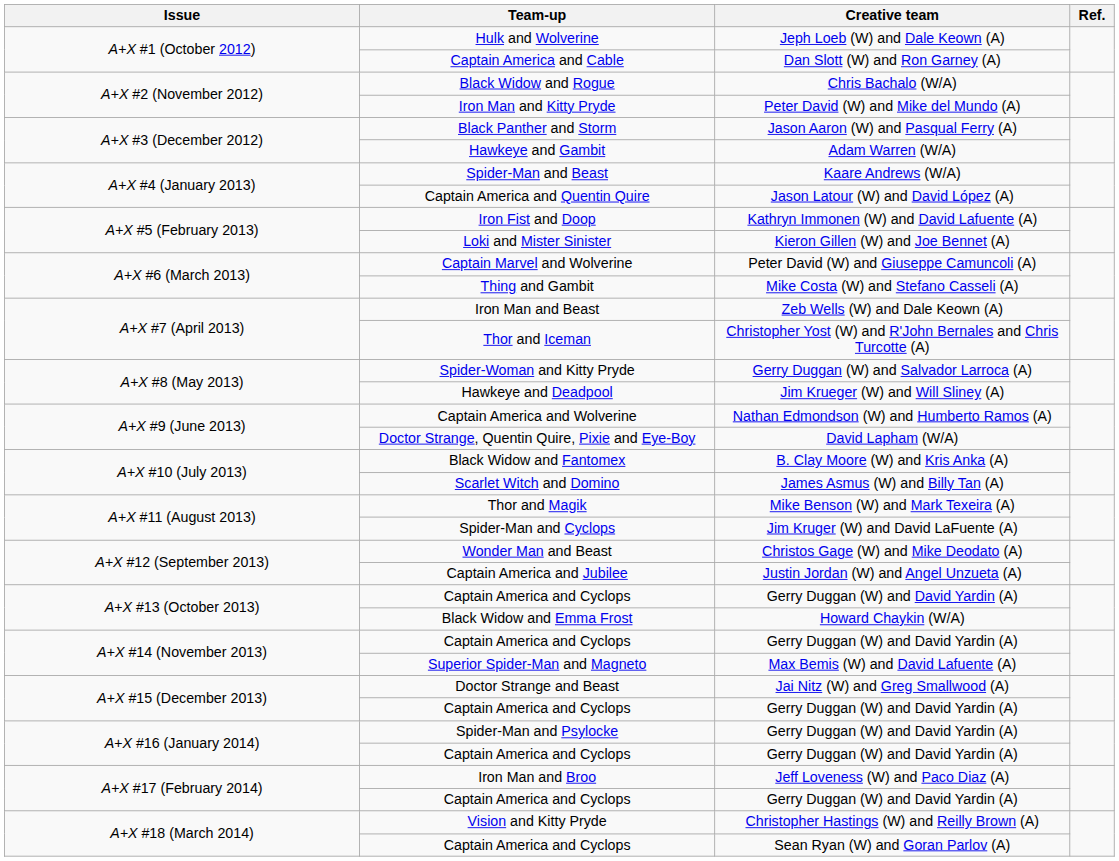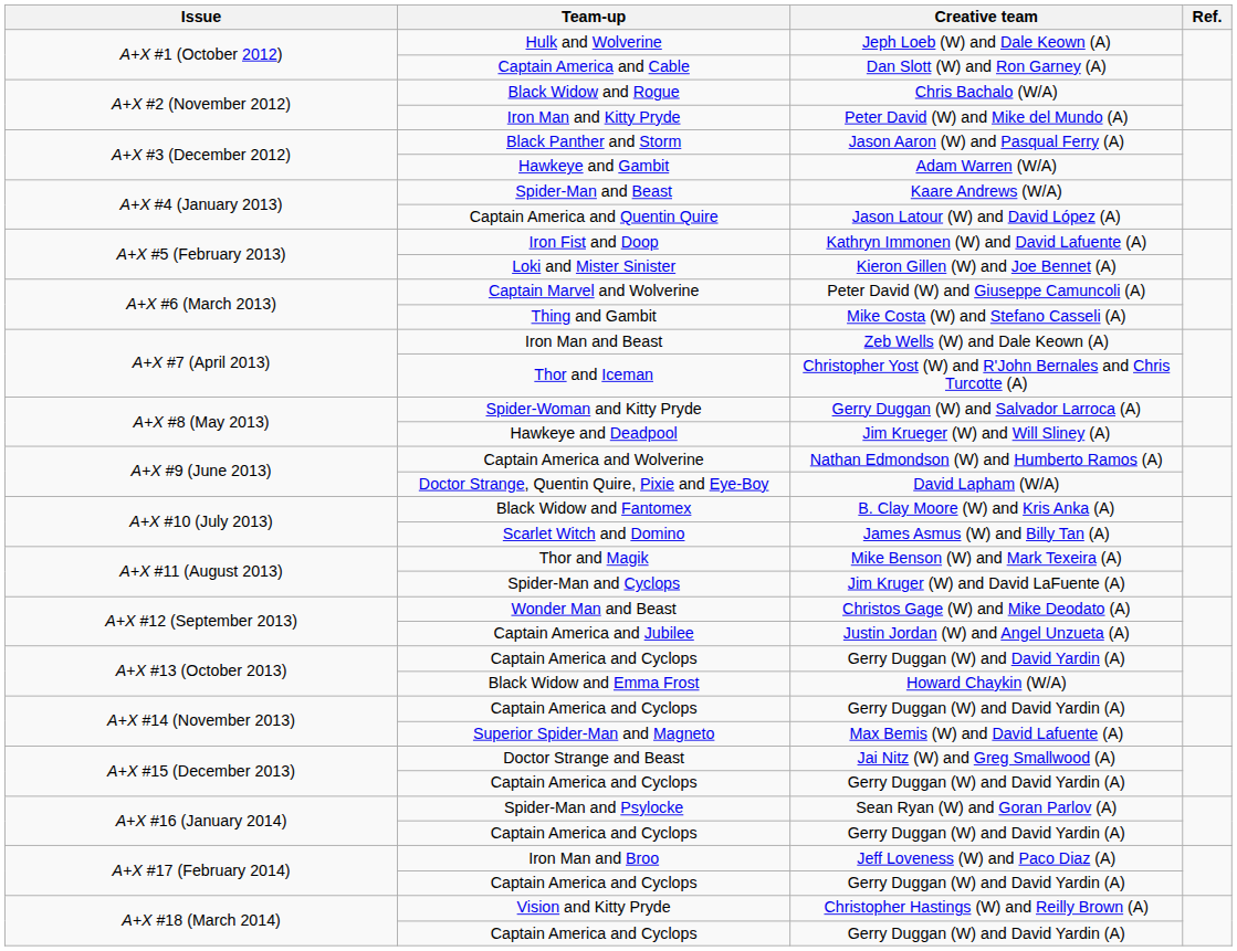Spider-Man and Psylocke | Creative team: Gerry Duggan (W) and David Yardin (A) -> Sean Ryan (W) and Goran Parlov (A)
A+X #18 (March 2014) / Captain America and Cyclops | Creative team: Sean Ryan (W) and Goran Parlov (A) -> Gerry Duggan (W) and David Yardin (A)
